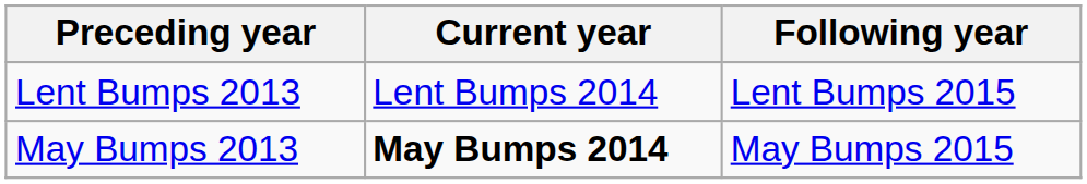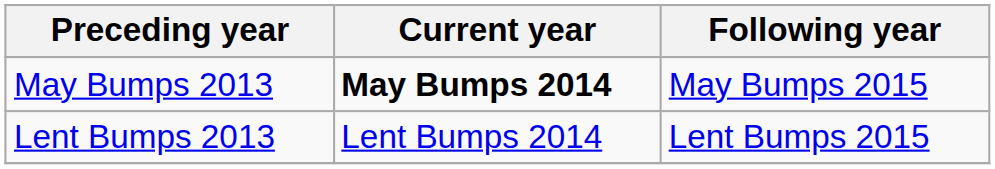rows swapped: May Bumps 2013 <-> Lent Bumps 2013
